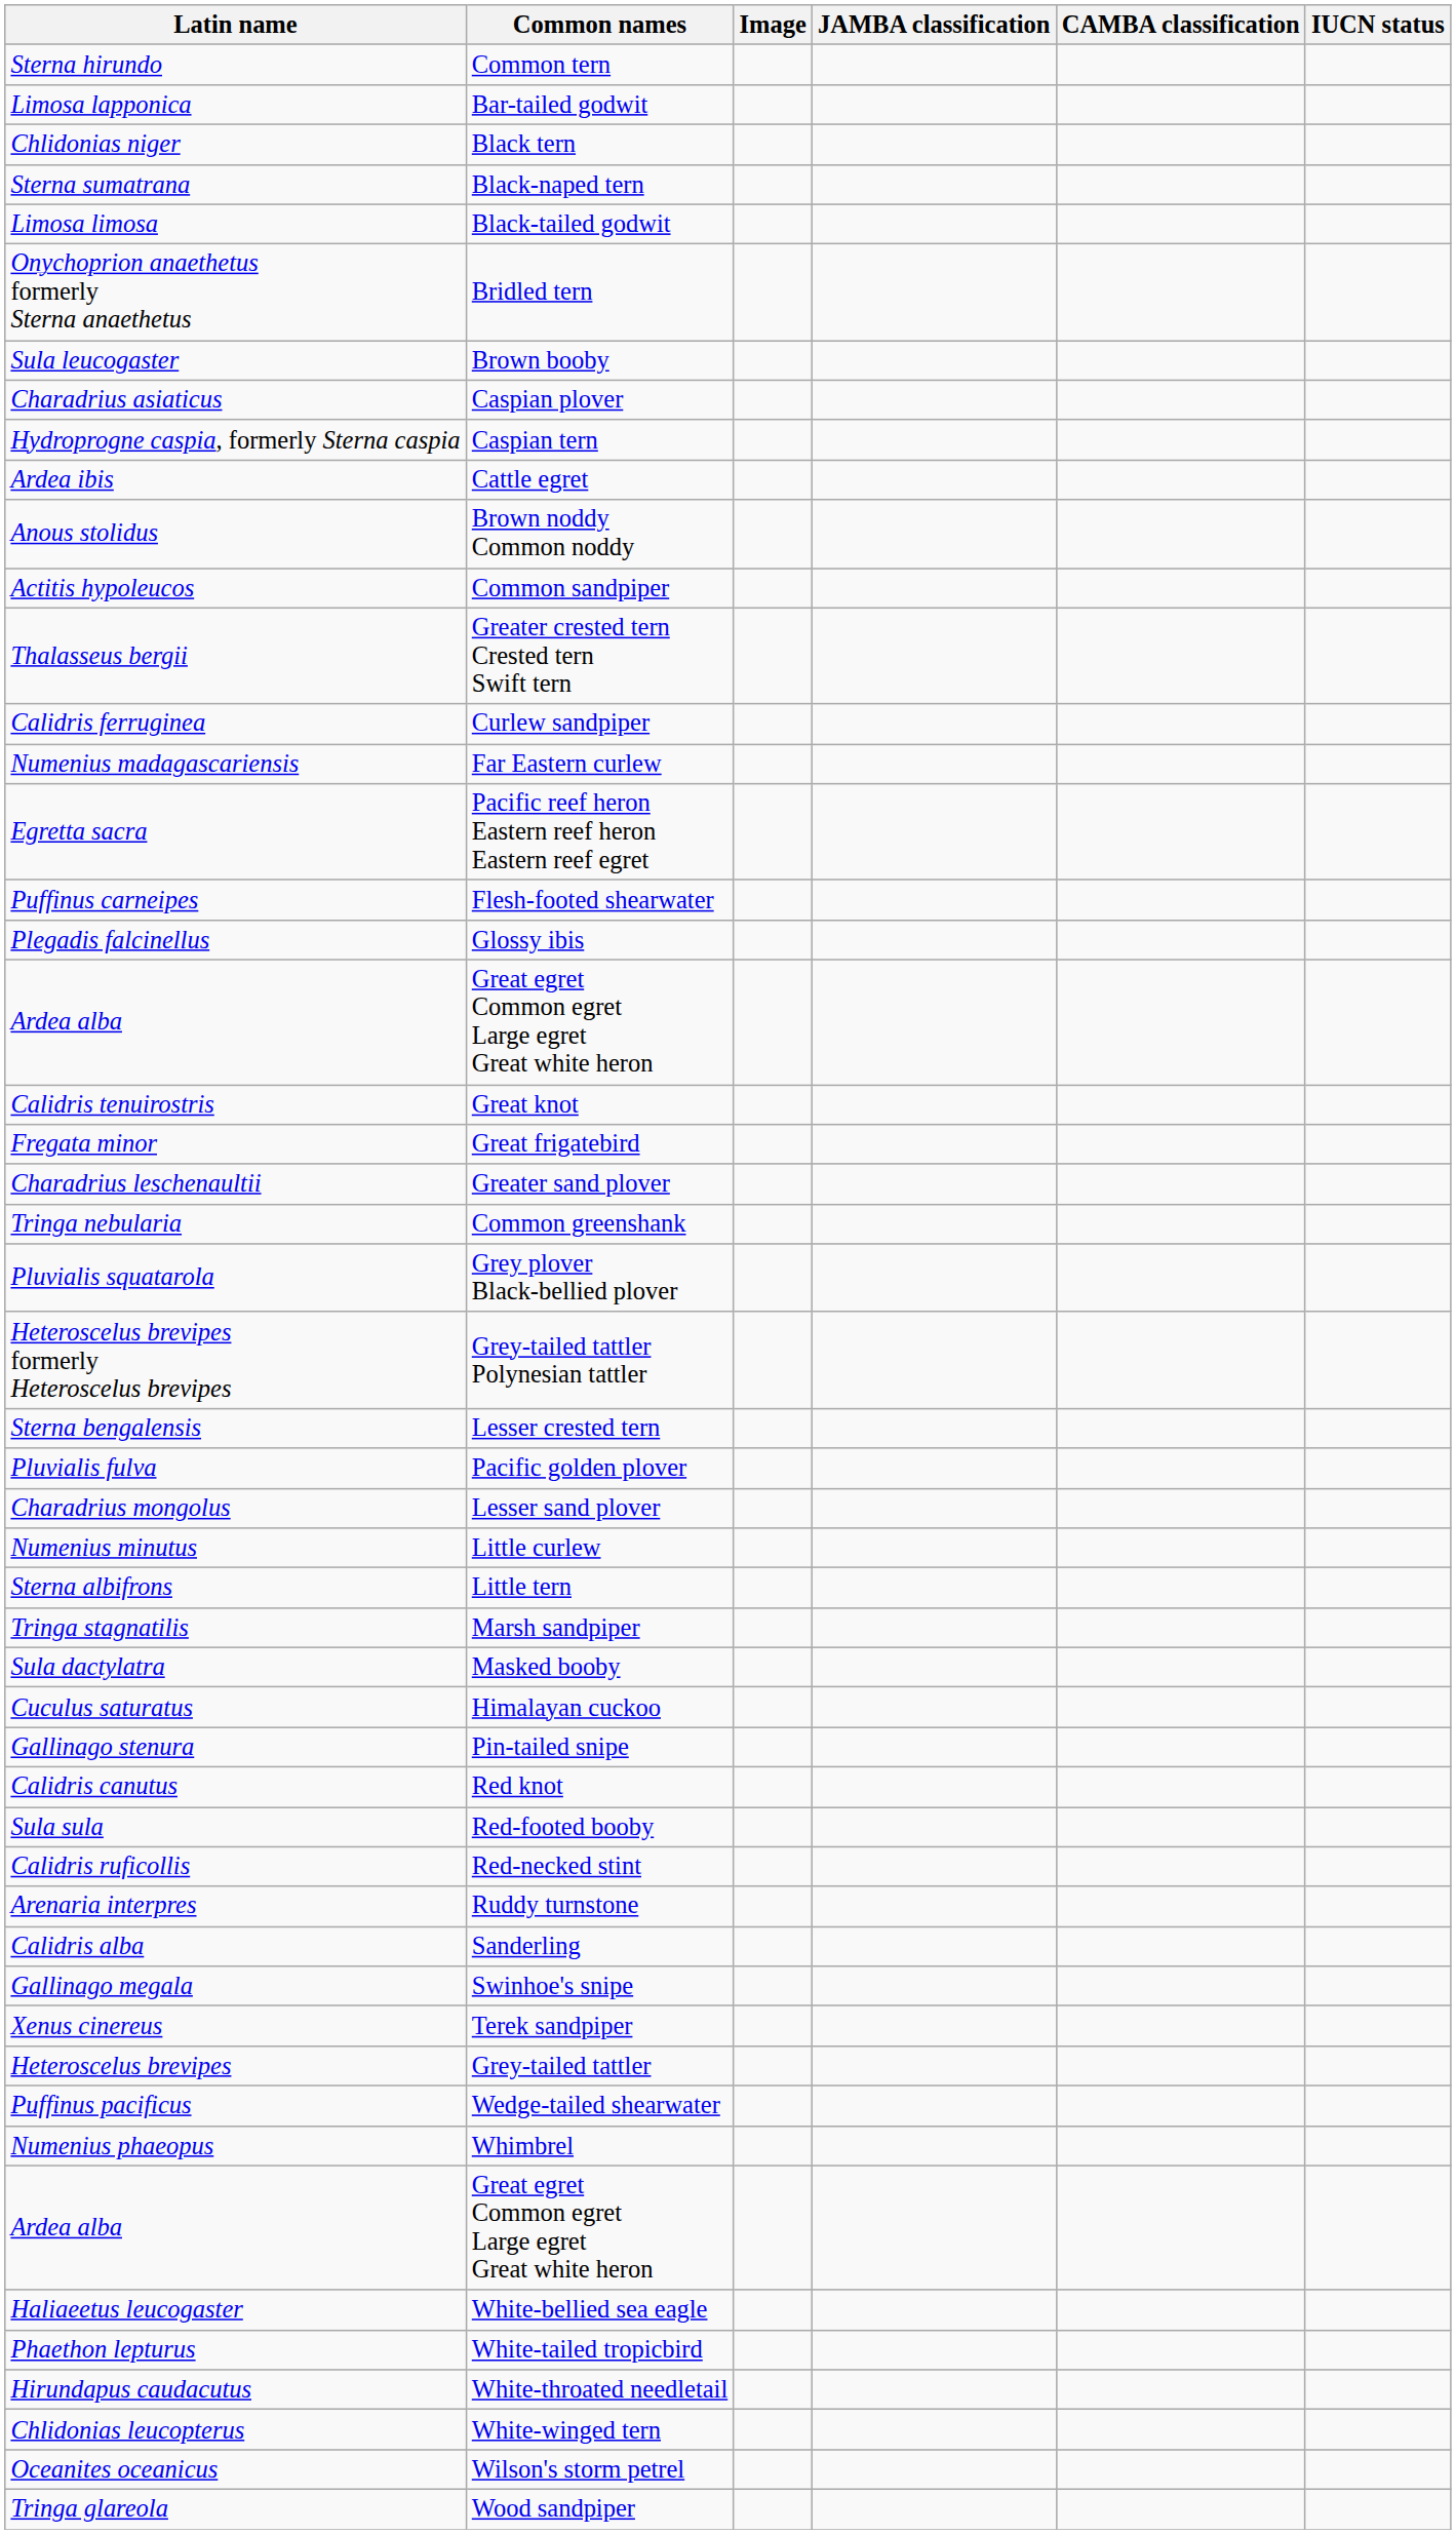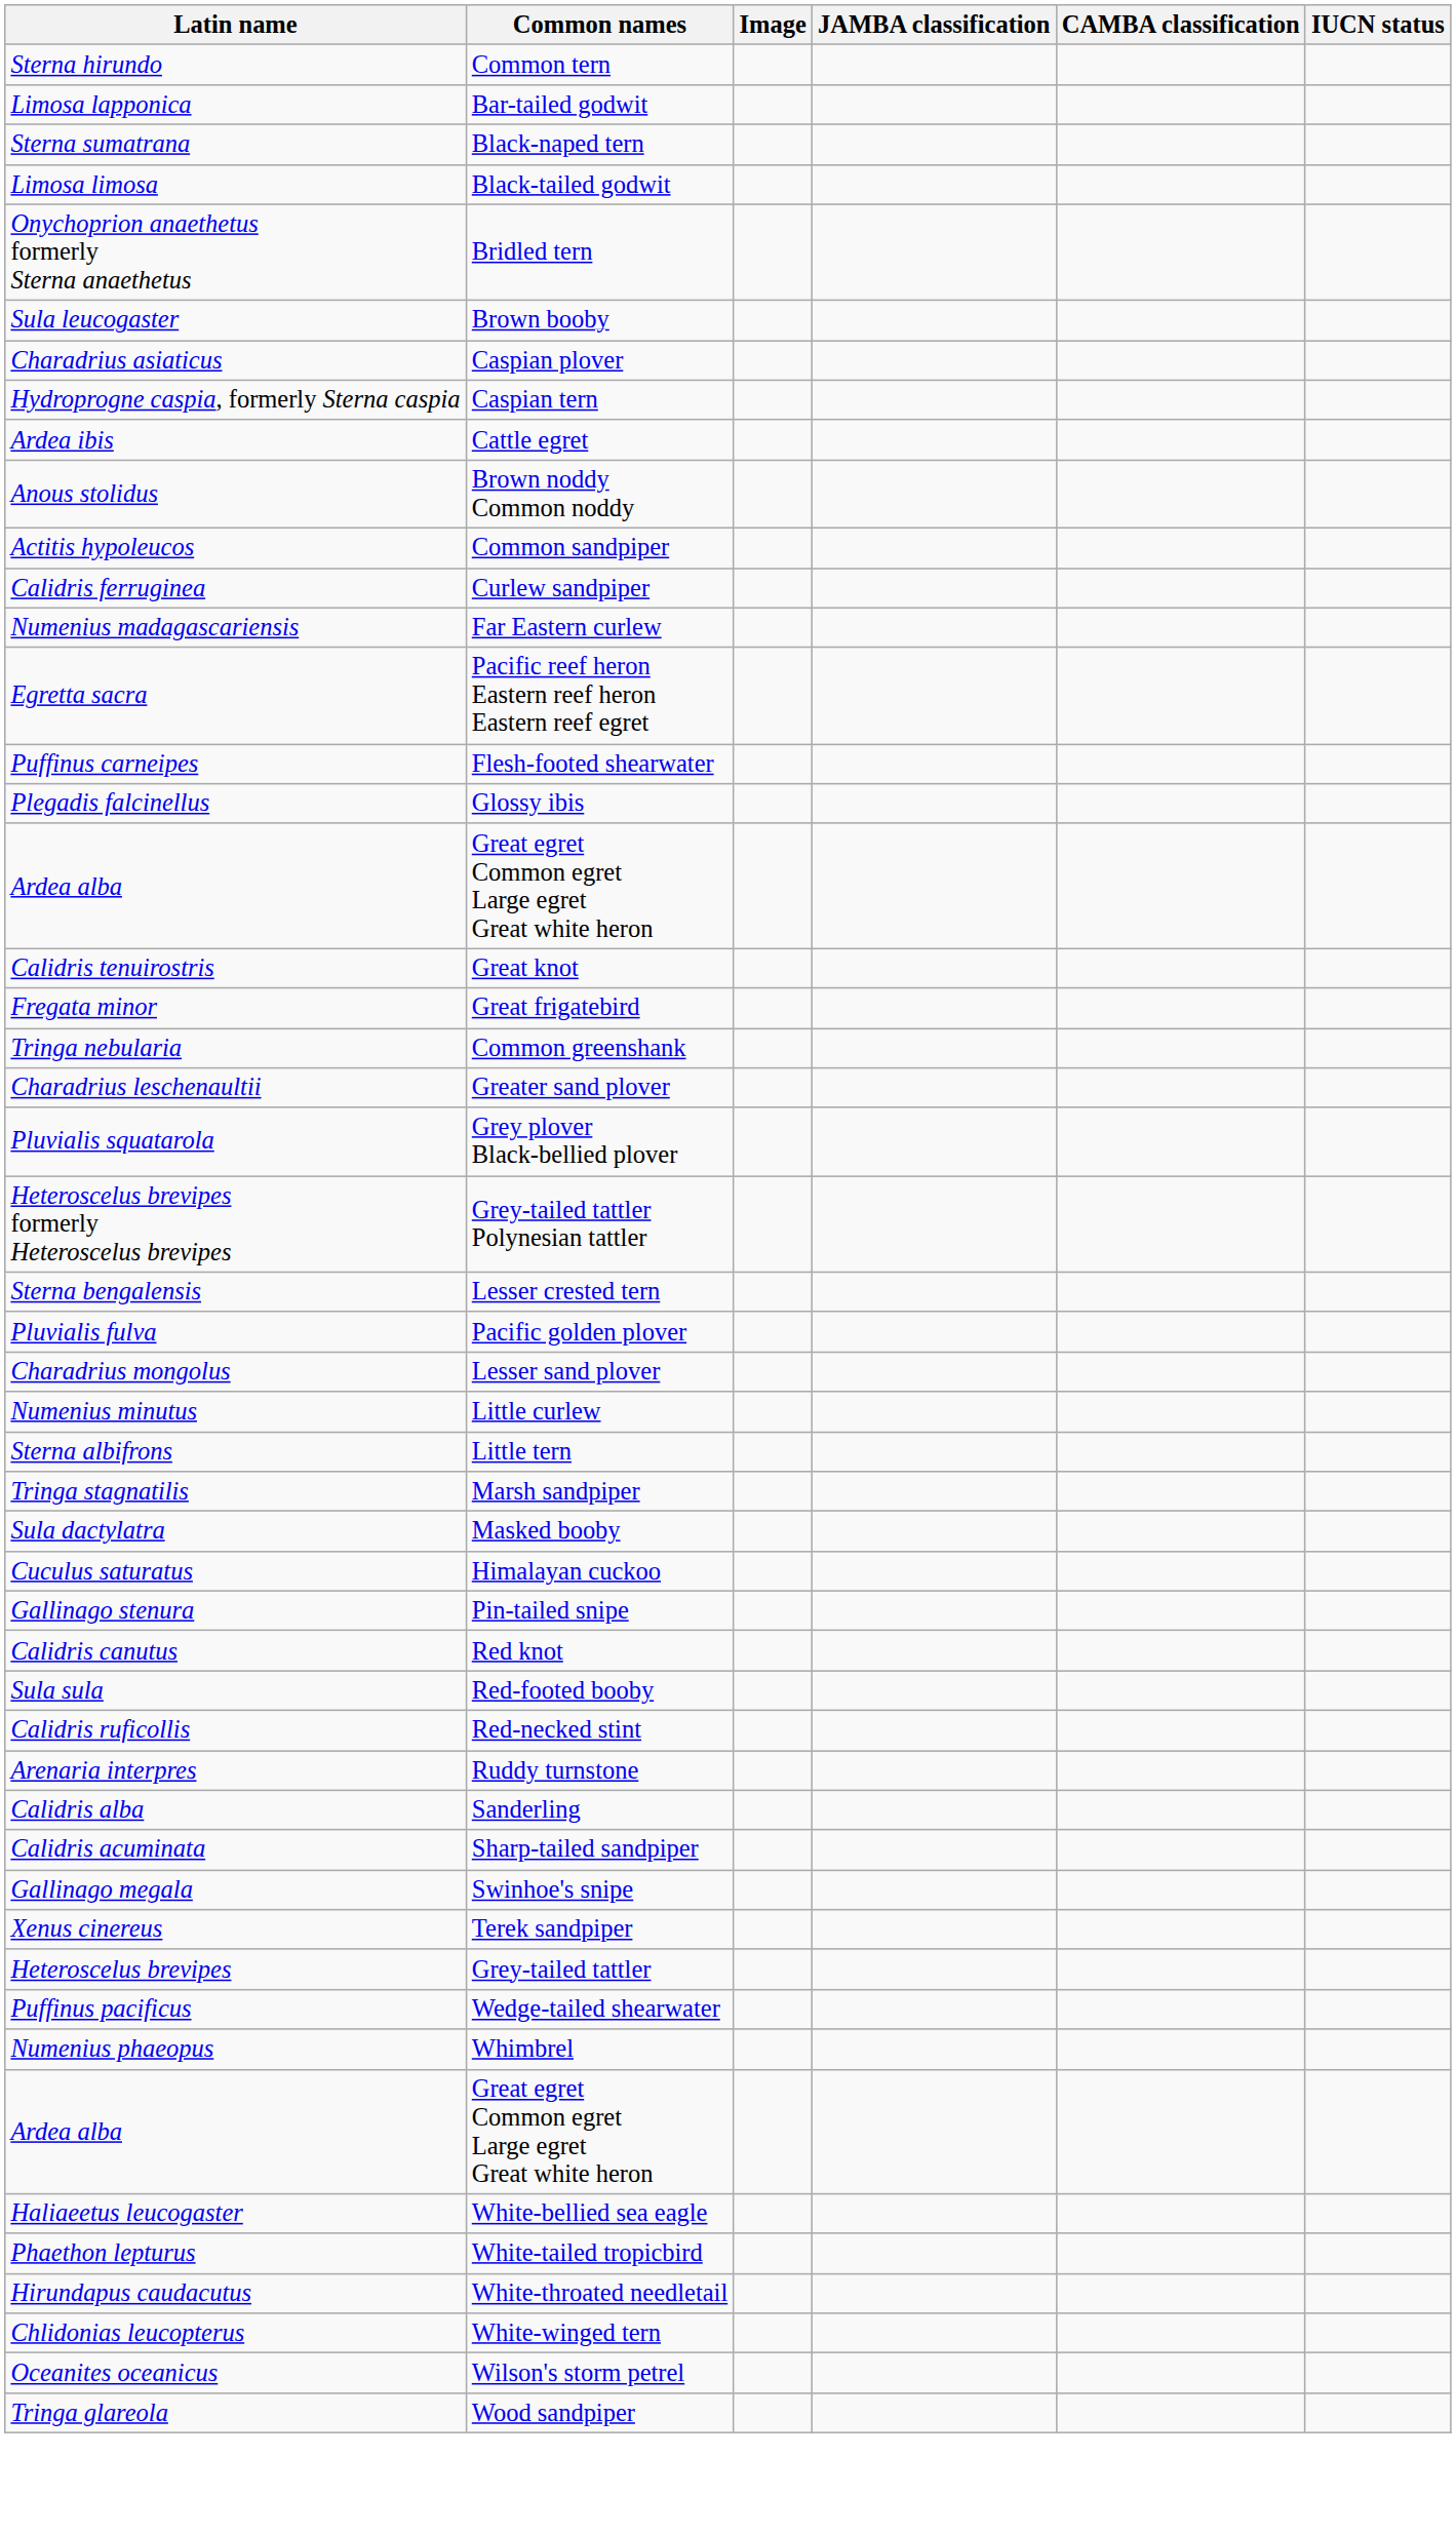- row: Chlidonias niger | Black tern
- row: Thalasseus bergii | Greater crested tern Crested tern Swift tern
rows swapped: Charadrius leschenaultii <-> Tringa nebularia
+ row: Calidris acuminata | Sharp-tailed sandpiper
